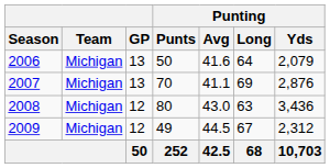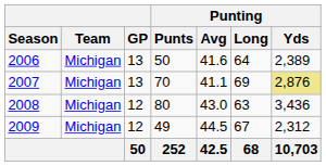2006 | Punting / Yds: 2,079 -> 2,389
2007 | Punting / Yds: no background -> khaki background
